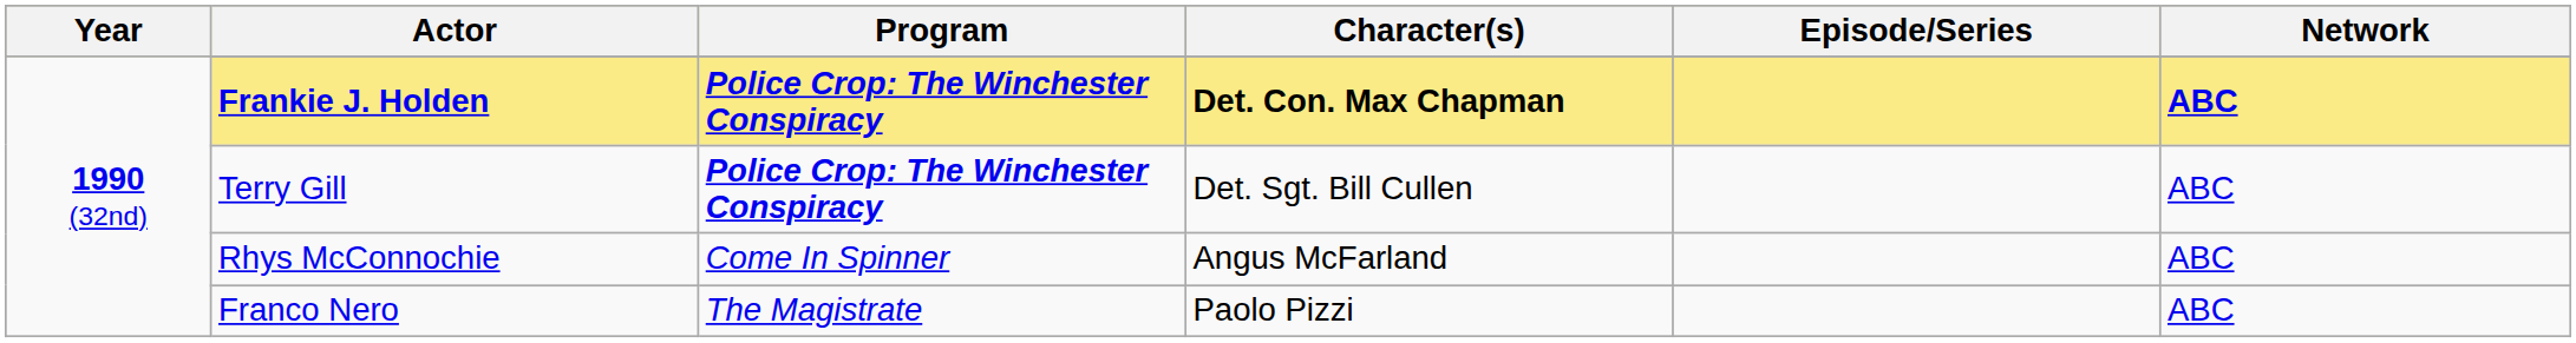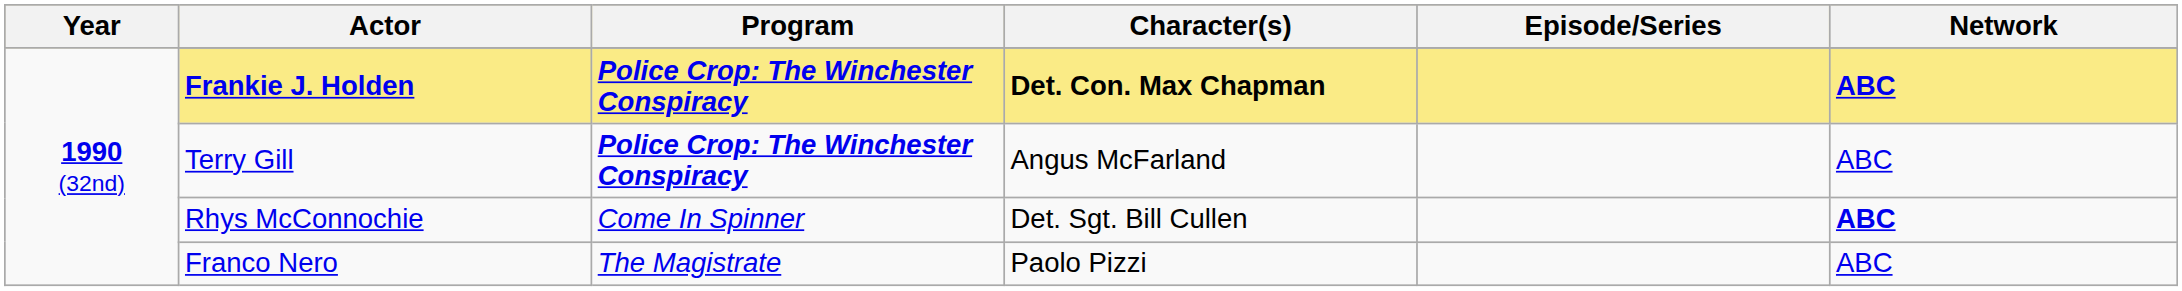Terry Gill | Character(s): Det. Sgt. Bill Cullen -> Angus McFarland
Rhys McConnochie | Character(s): Angus McFarland -> Det. Sgt. Bill Cullen
Rhys McConnochie | Network: normal -> bold
